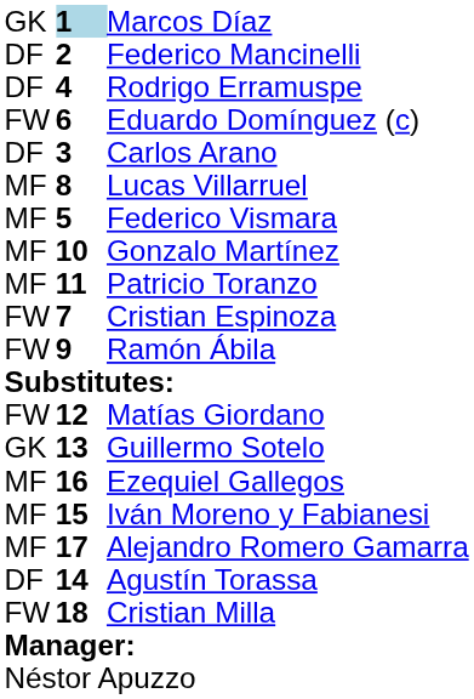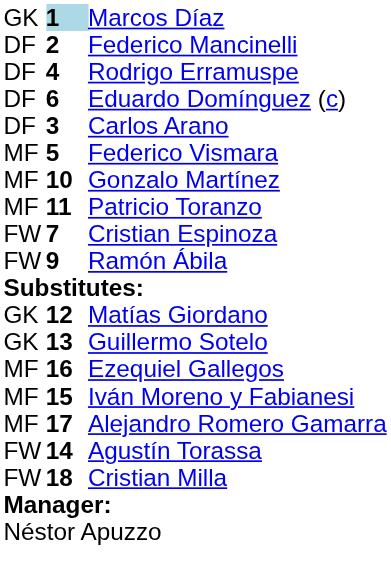Eduardo Domínguez (c) | column 1: FW -> DF
- row: MF | 8 | Lucas Villarruel
Matías Giordano | column 1: FW -> GK
Agustín Torassa | column 1: DF -> FW
